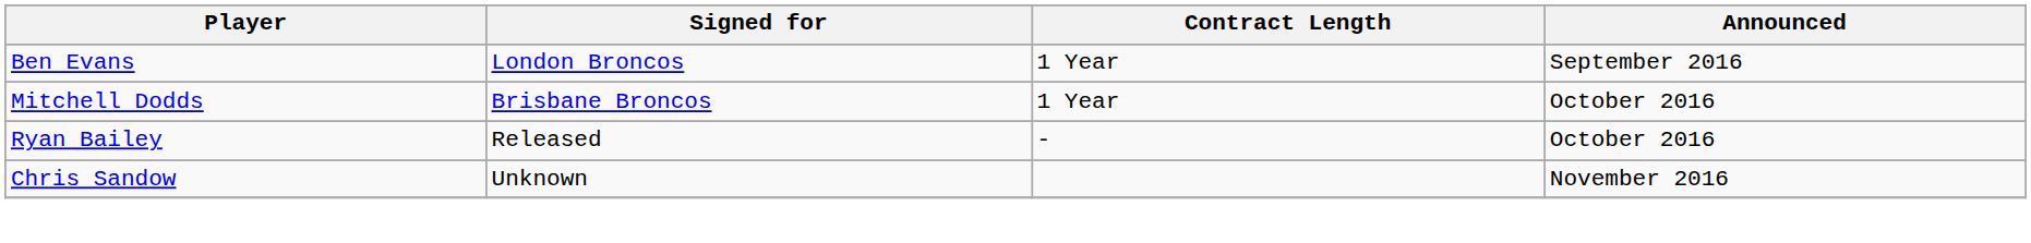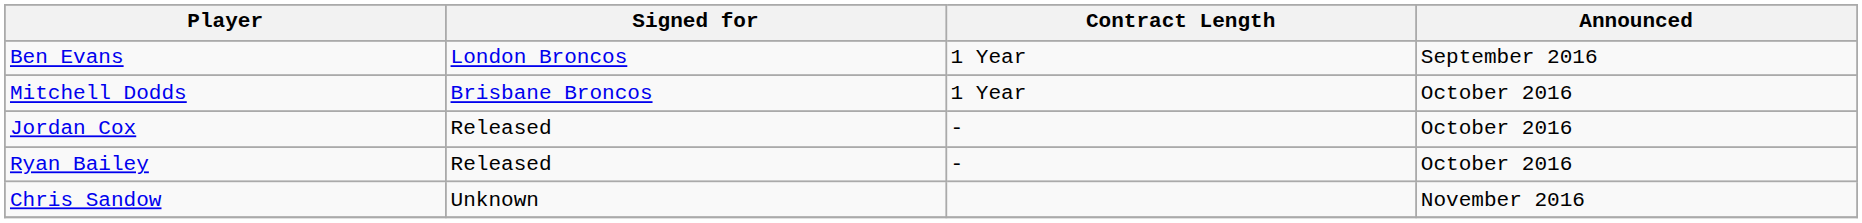+ row: Jordan Cox | Released | - | October 2016
